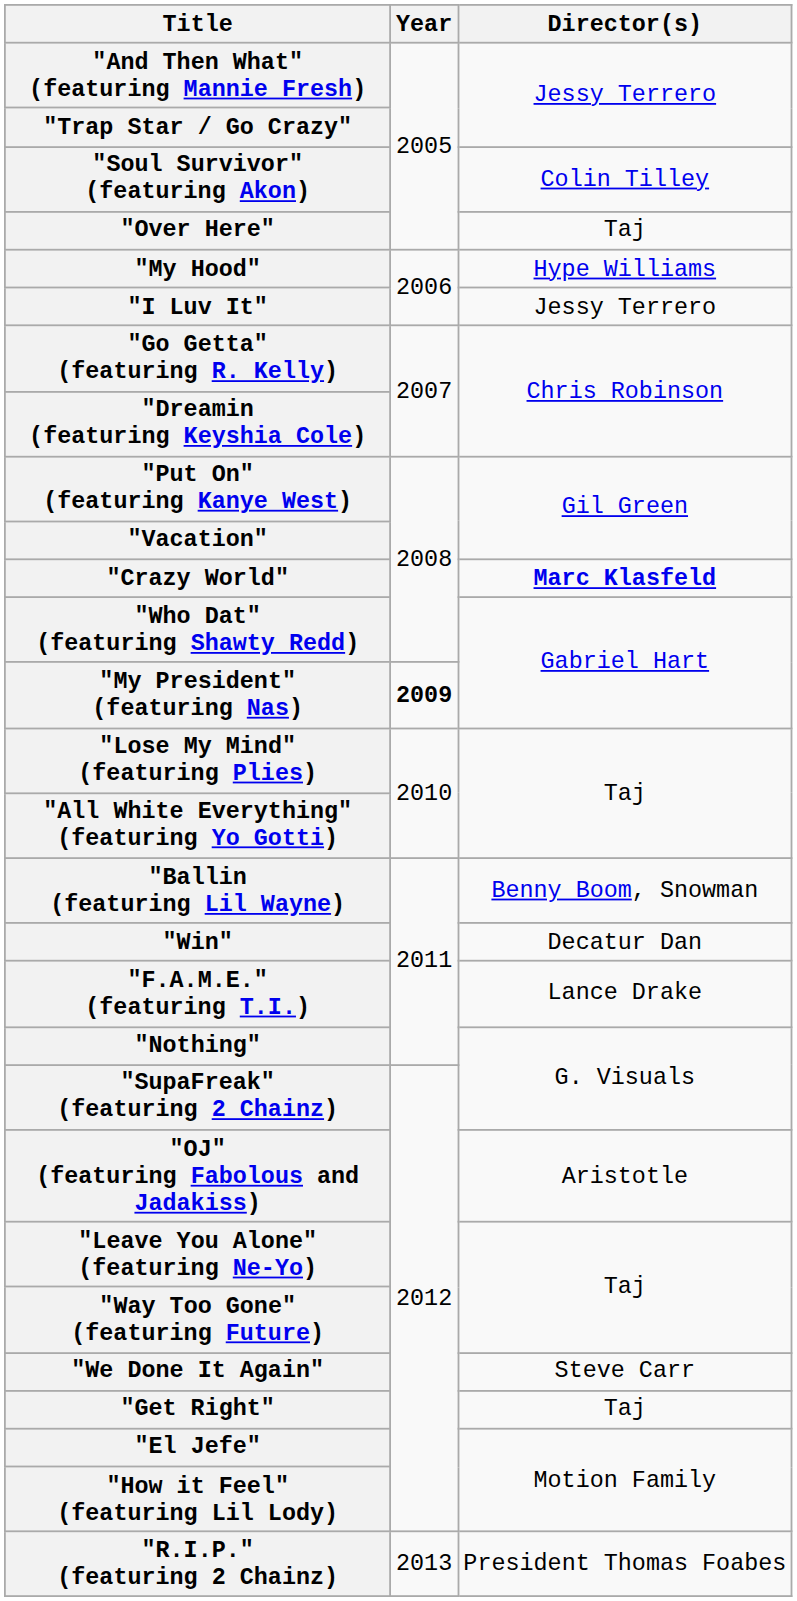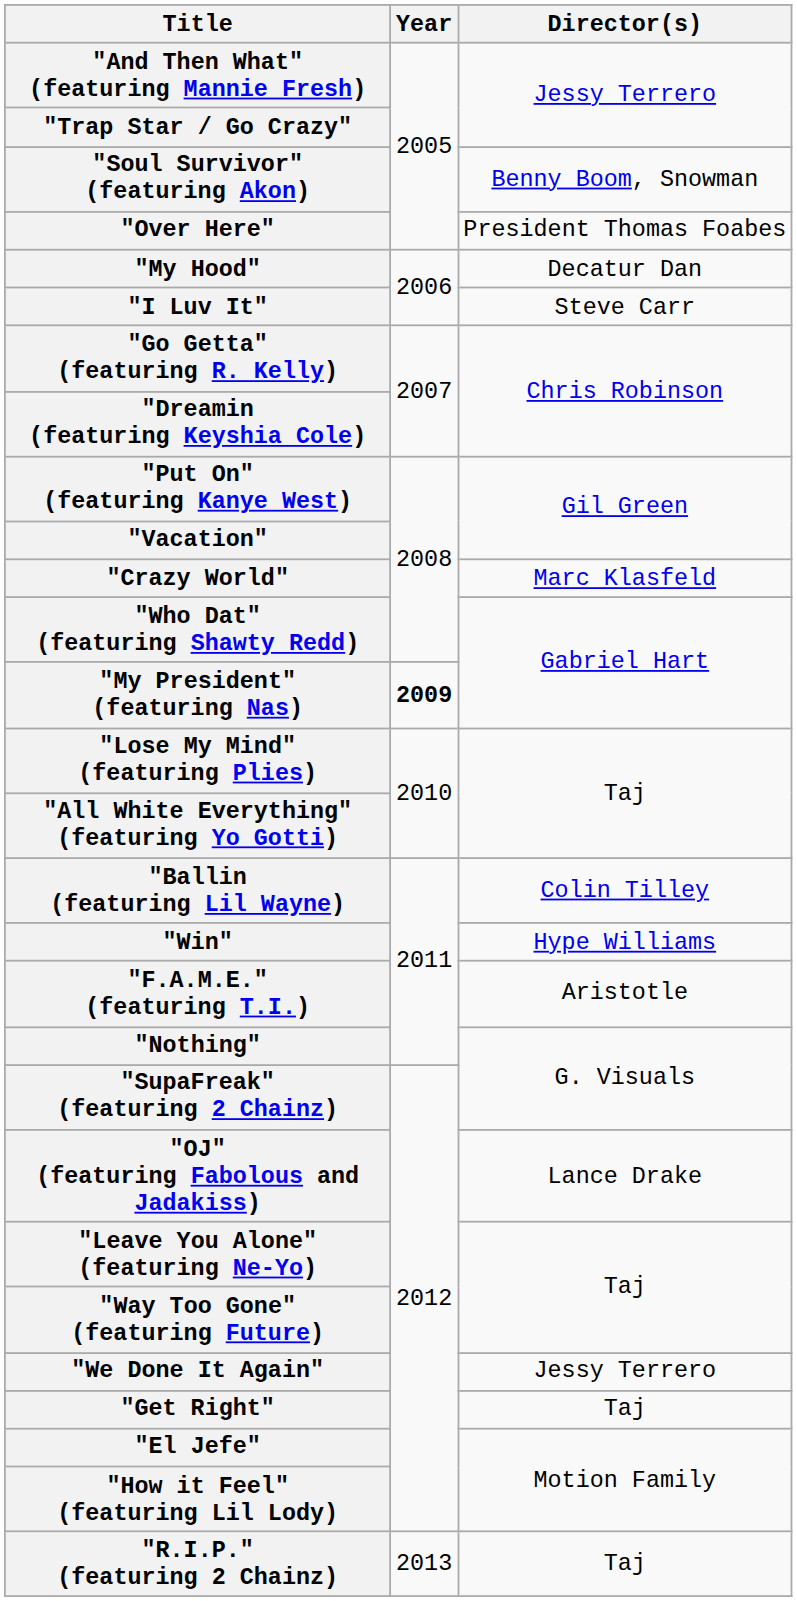"Soul Survivor" (featuring Akon) | Director(s): Colin Tilley -> Benny Boom, Snowman
"Over Here" | Director(s): Taj -> President Thomas Foabes
"My Hood" | Director(s): Hype Williams -> Decatur Dan
"I Luv It" | Director(s): Jessy Terrero -> Steve Carr
"Crazy World" | Director(s): bold -> normal
"Ballin (featuring Lil Wayne) | Director(s): Benny Boom, Snowman -> Colin Tilley
"Win" | Director(s): Decatur Dan -> Hype Williams
"F.A.M.E." (featuring T.I.) | Director(s): Lance Drake -> Aristotle
"OJ" (featuring Fabolous and Jadakiss) | Director(s): Aristotle -> Lance Drake
"We Done It Again" | Director(s): Steve Carr -> Jessy Terrero
"R.I.P." (featuring 2 Chainz) | Director(s): President Thomas Foabes -> Taj
